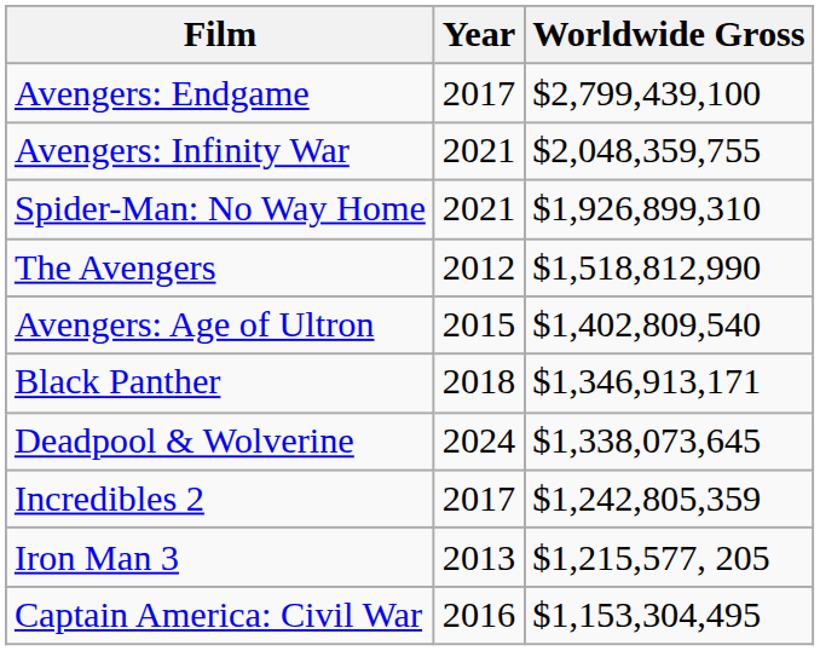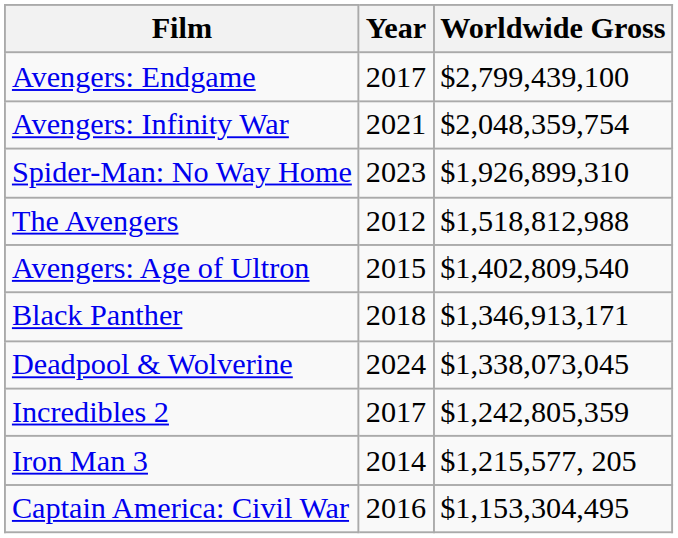Avengers: Infinity War | Worldwide Gross: $2,048,359,755 -> $2,048,359,754
Spider-Man: No Way Home | Year: 2021 -> 2023
The Avengers | Worldwide Gross: $1,518,812,990 -> $1,518,812,988
Deadpool & Wolverine | Worldwide Gross: $1,338,073,645 -> $1,338,073,045
Iron Man 3 | Year: 2013 -> 2014
